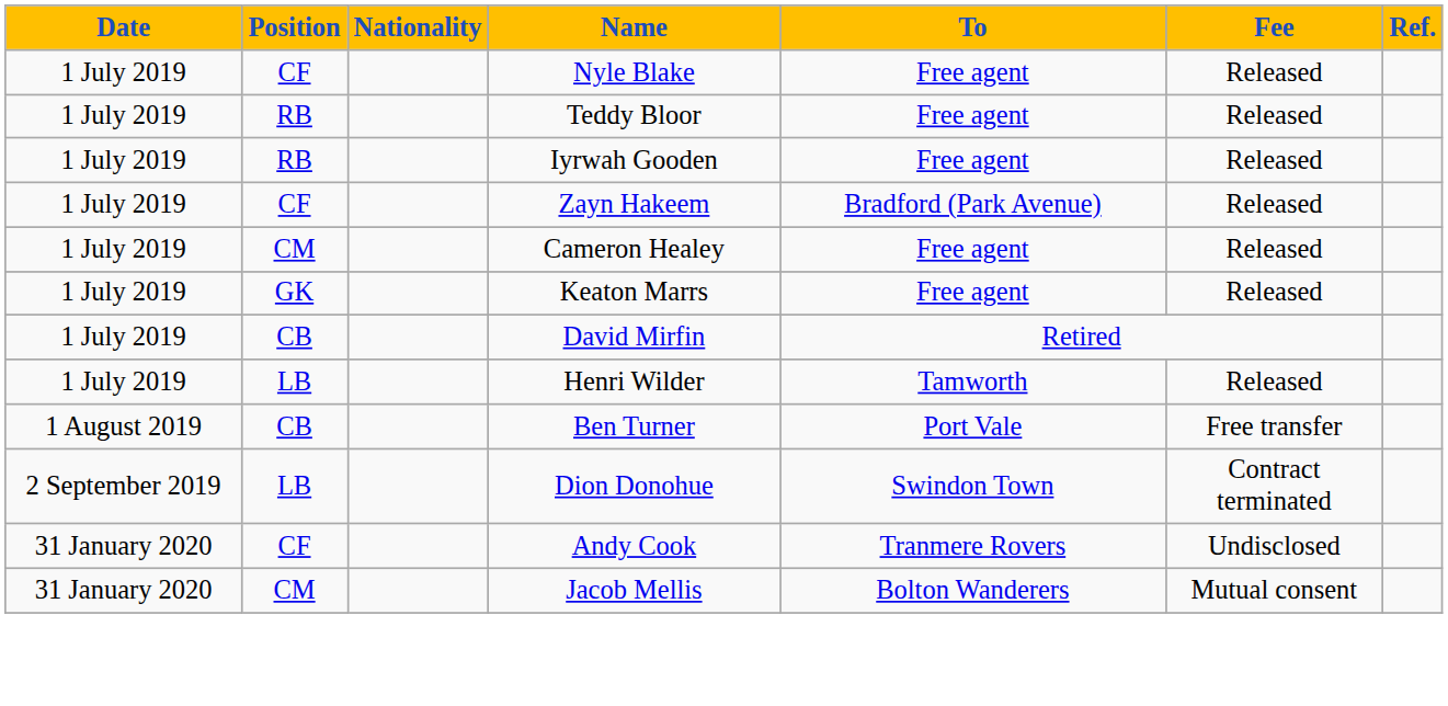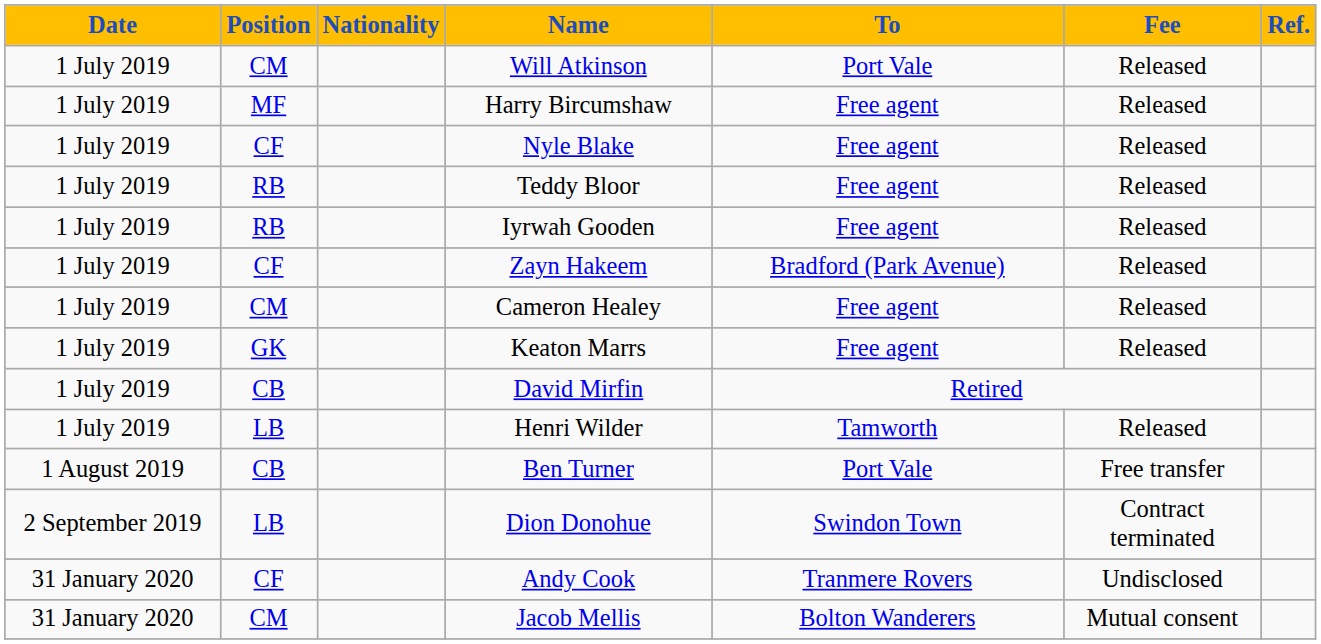+ row: 1 July 2019 | CM | Will Atkinson | Port Vale | Released
+ row: 1 July 2019 | MF | Harry Bircumshaw | Free agent | Released
